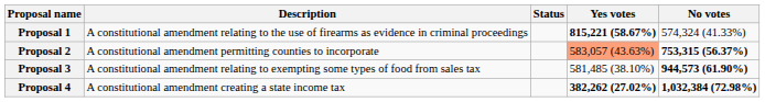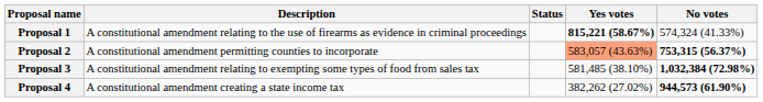Proposal 3 | No votes: 944,573 (61.90%) -> 1,032,384 (72.98%)
Proposal 4 | Yes votes: bold -> normal
Proposal 4 | No votes: 1,032,384 (72.98%) -> 944,573 (61.90%)
